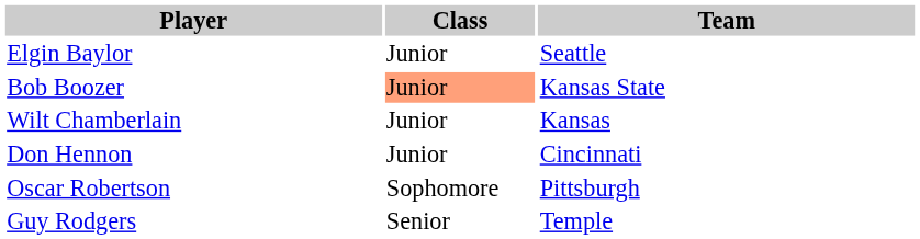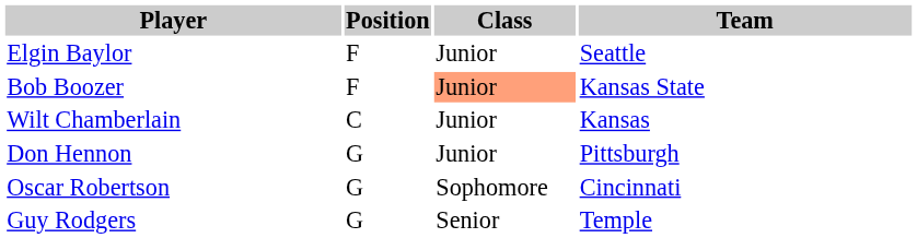+ column: Position | F | F | C | G | G | G
Don Hennon | Team: Cincinnati -> Pittsburgh
Oscar Robertson | Team: Pittsburgh -> Cincinnati
